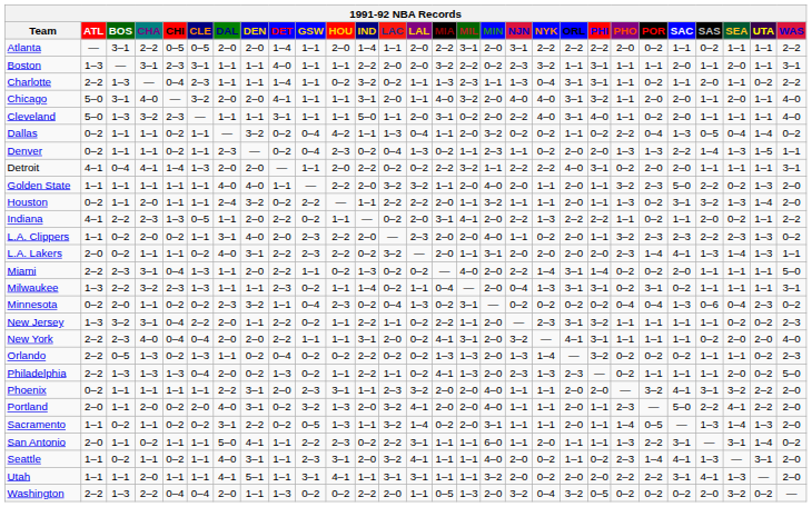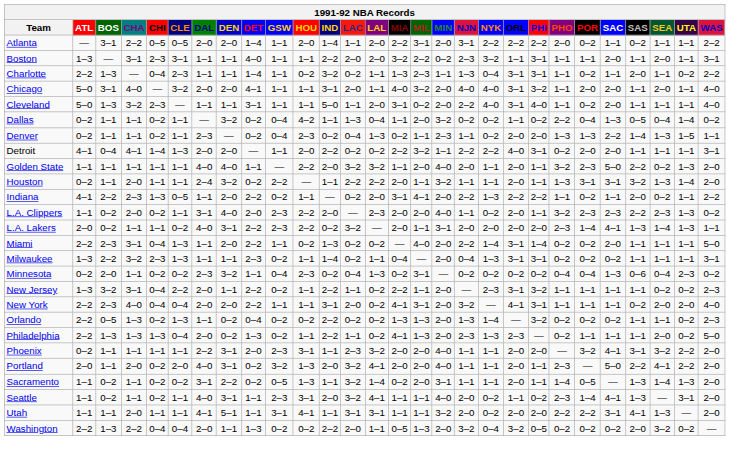Houston | POR: 0–2 -> 3–1
Milwaukee | POR: 3–1 -> 0–2
- row: San Antonio | 2–0 | 1–1 | 0–2 | 1–1 | 1–1 | 5–0 | 4–1 | 1–1 | 2–2 | 2–3 | 0–2 | 2–2 | 3–1 | 1–1 | 1–1 | 6–0 | 1–1 | 2–0 | 1–1 | 1–1 | 1–3 | 2–2 | 3–1 | — | 3–1 | 1–4 | 0–2
